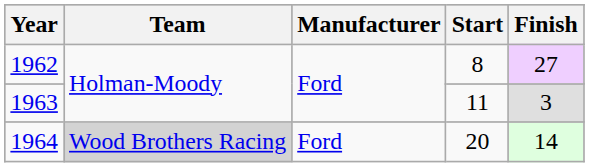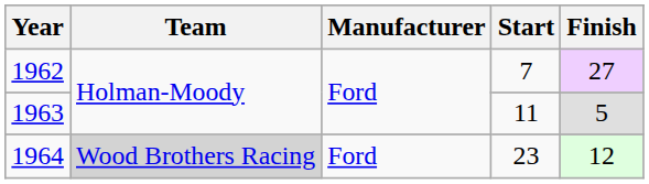1962 | Start: 8 -> 7
1963 | Finish: 3 -> 5
1964 | Start: 20 -> 23
1964 | Finish: 14 -> 12
